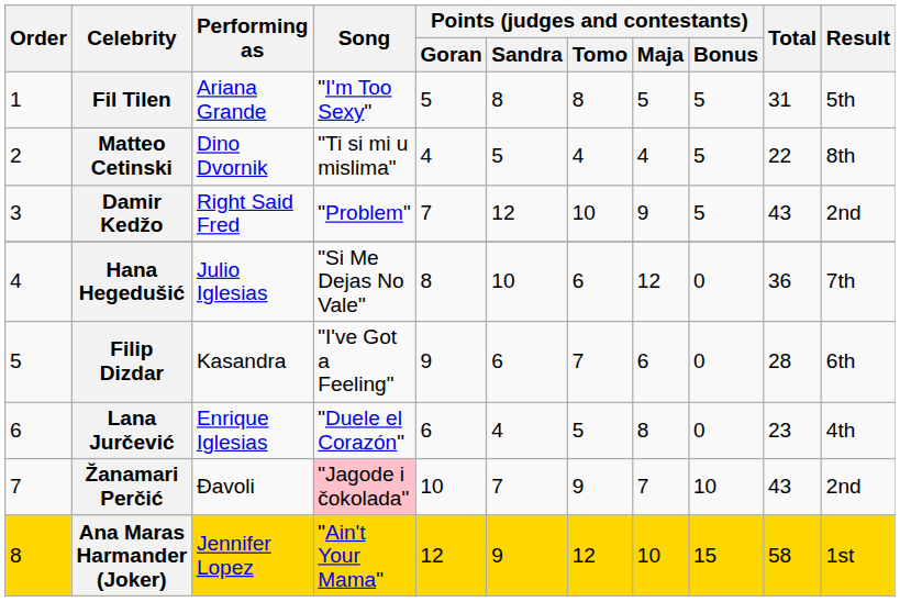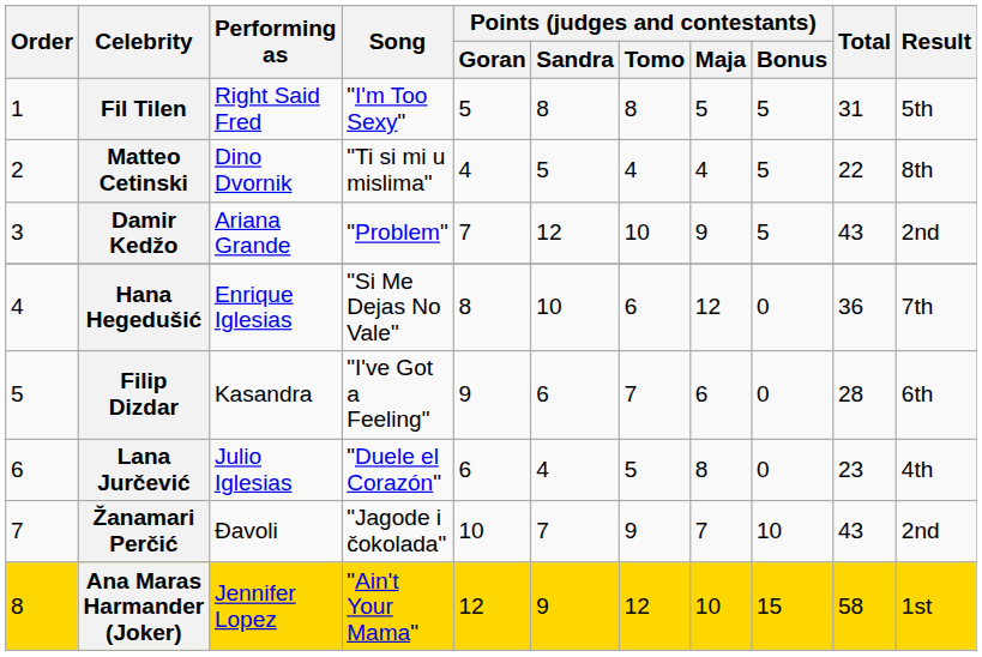Fil Tilen | Performing as: Ariana Grande -> Right Said Fred
Damir Kedžo | Performing as: Right Said Fred -> Ariana Grande
Hana Hegedušić | Performing as: Julio Iglesias -> Enrique Iglesias
Lana Jurčević | Performing as: Enrique Iglesias -> Julio Iglesias
Žanamari Perčić | Song: pink background -> no background
